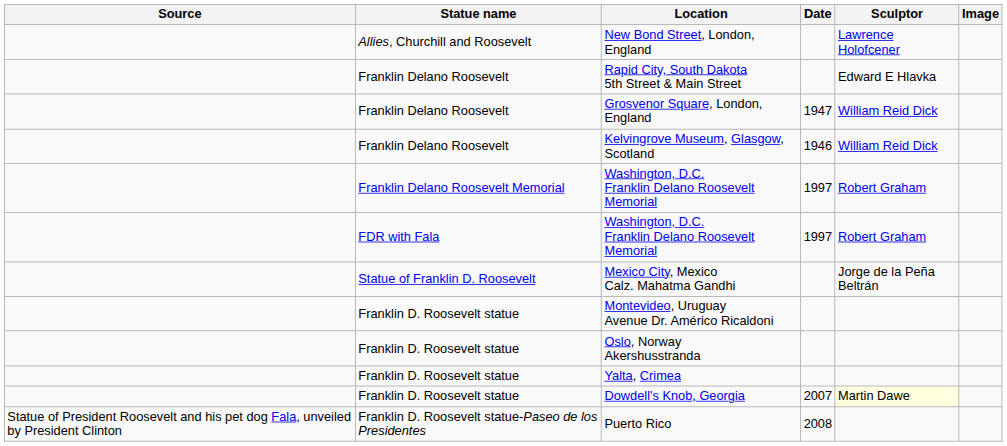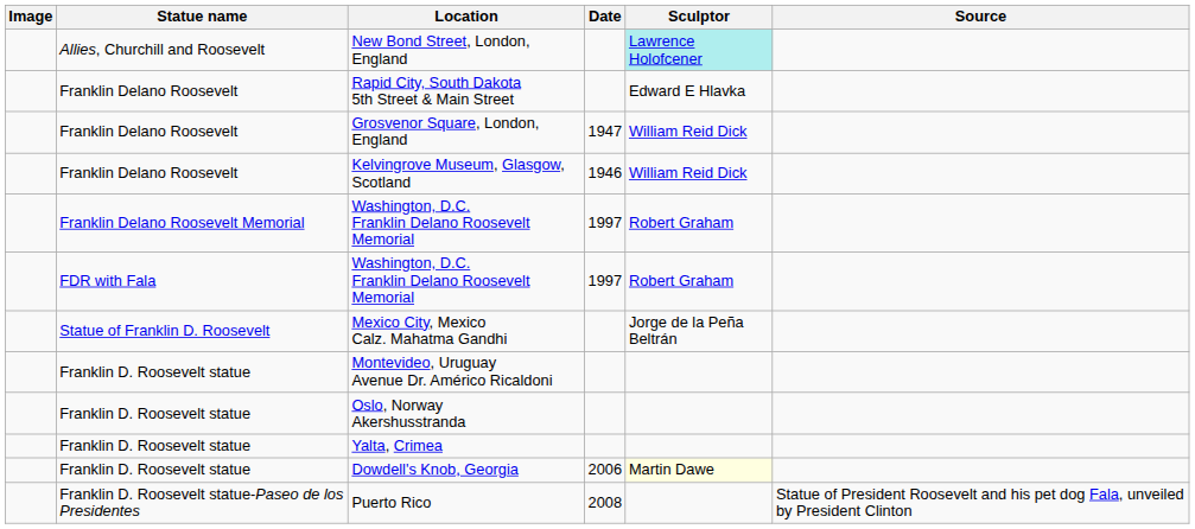columns swapped: Image <-> Source
New Bond Street, London, England | Sculptor: no background -> paleturquoise background
Dowdell's Knob, Georgia | Date: 2007 -> 2006
